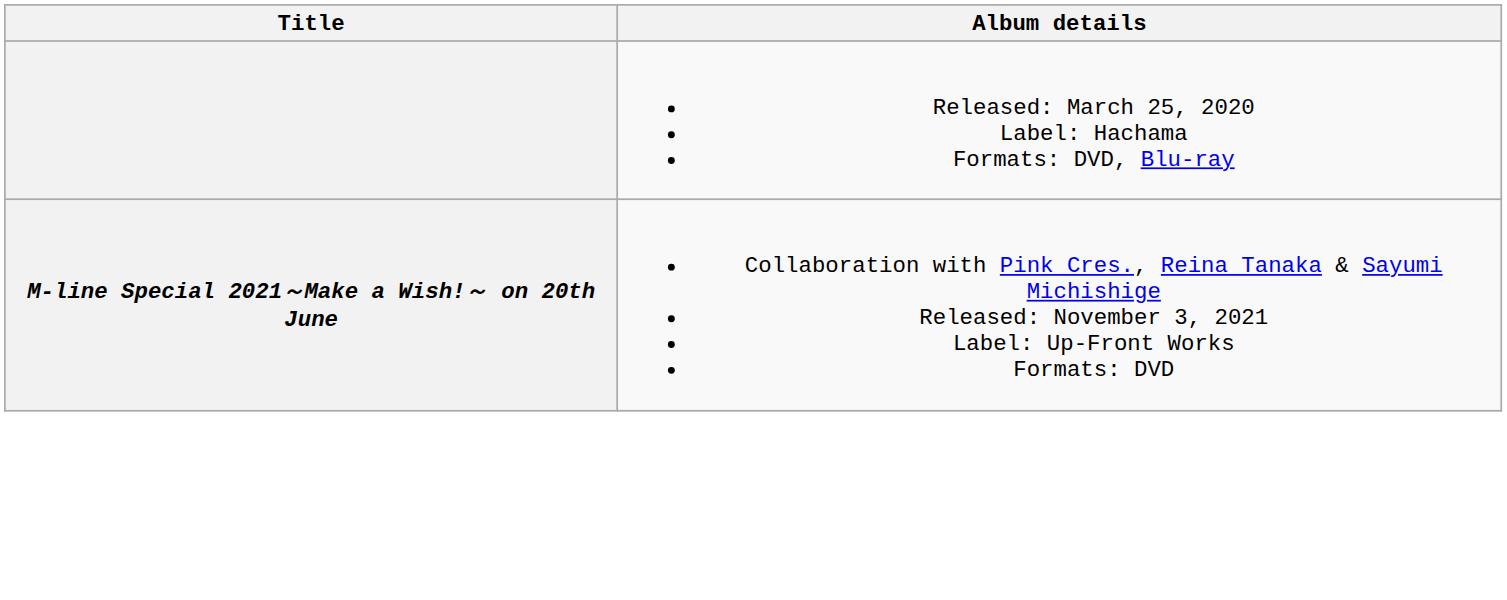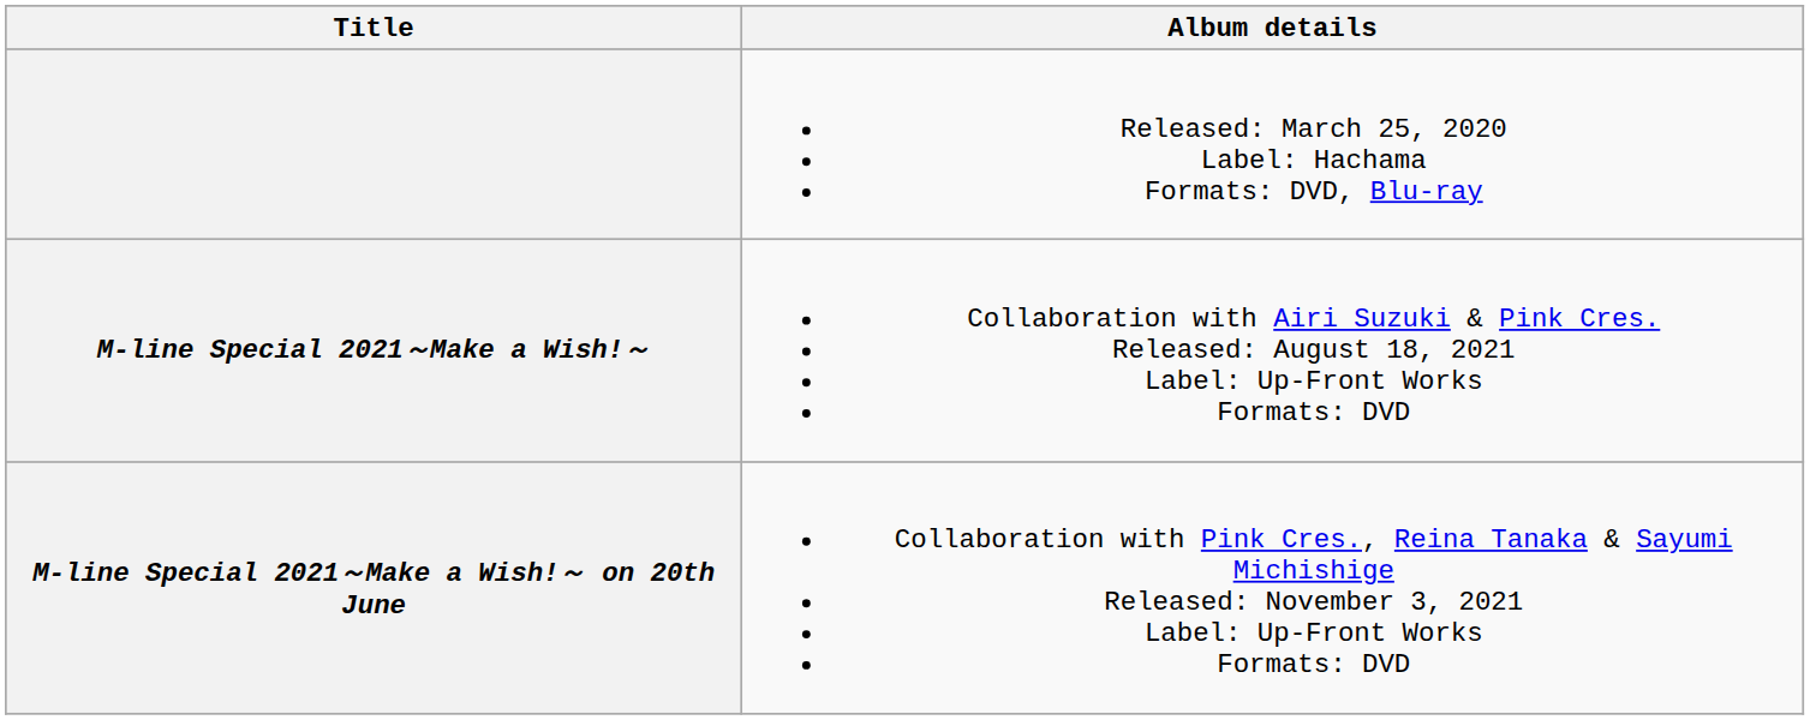+ row: M-line Special 2021～Make a Wish!～ | Collaboration with Airi Suzuki & Pink Cres. Released: August 18, 2021 Label: Up-Front Works Formats: DVD
